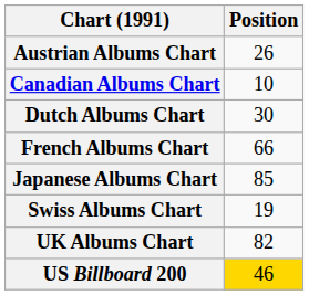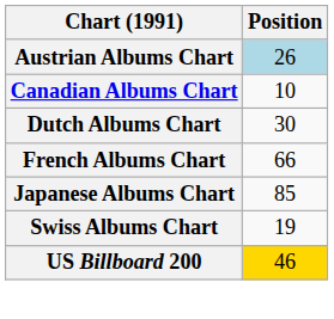Austrian Albums Chart | Position: no background -> lightblue background
- row: UK Albums Chart | 82
